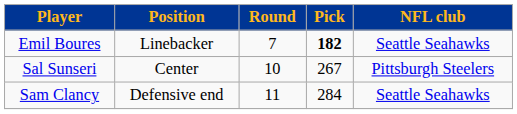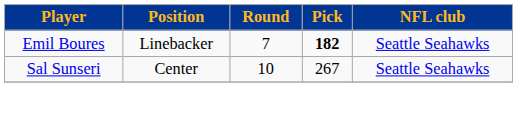Sal Sunseri | NFL club: Pittsburgh Steelers -> Seattle Seahawks
- row: Sam Clancy | Defensive end | 11 | 284 | Seattle Seahawks
